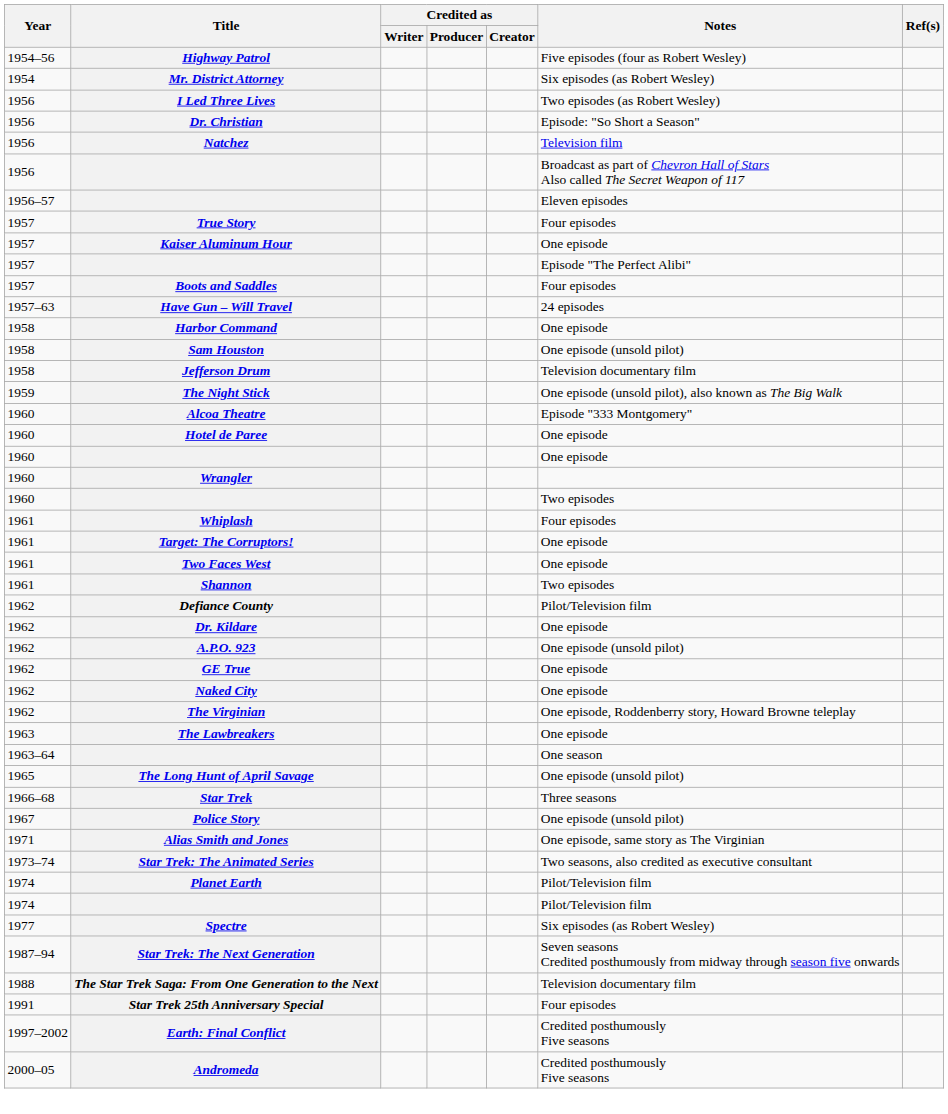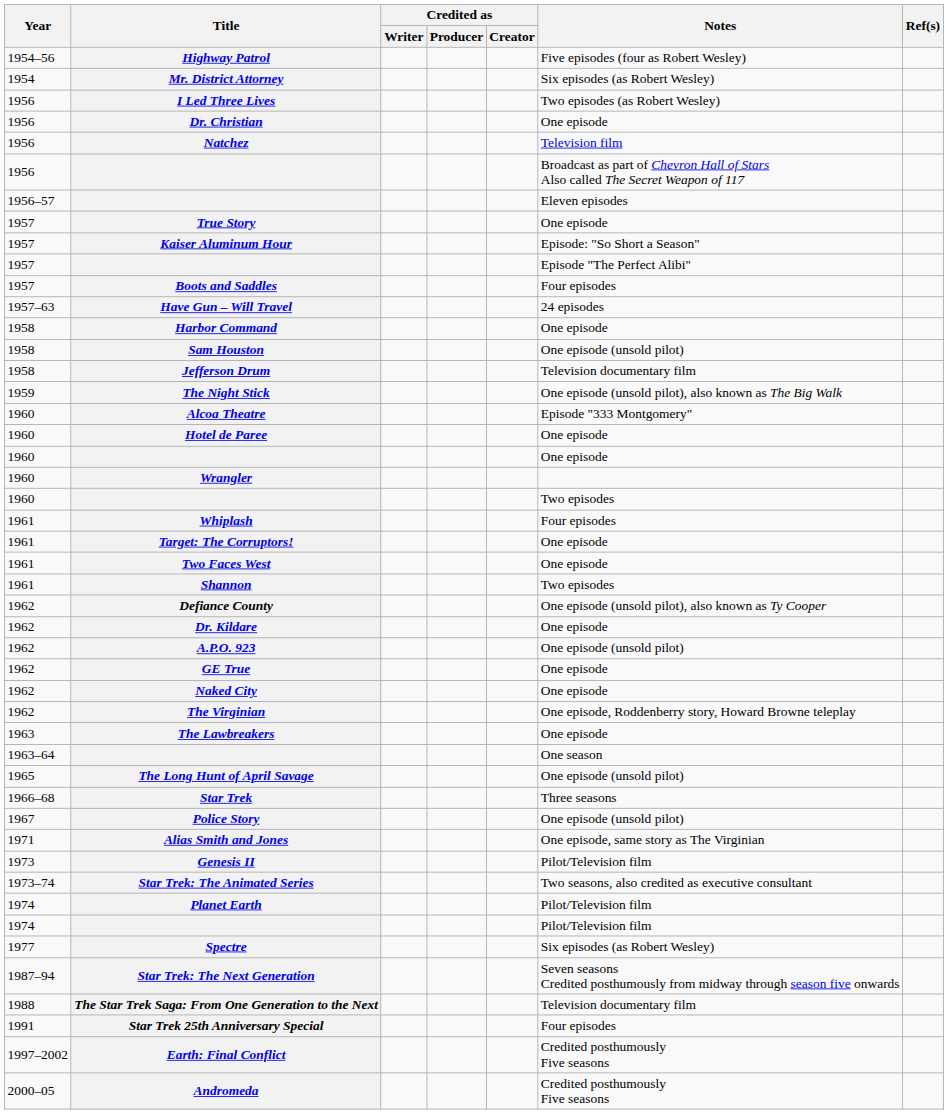Dr. Christian | Notes: Episode: "So Short a Season" -> One episode
True Story | Notes: Four episodes -> One episode
Kaiser Aluminum Hour | Notes: One episode -> Episode: "So Short a Season"
Defiance County | Notes: Pilot/Television film -> One episode (unsold pilot), also known as Ty Cooper
+ row: 1973 | Genesis II | Pilot/Television film
